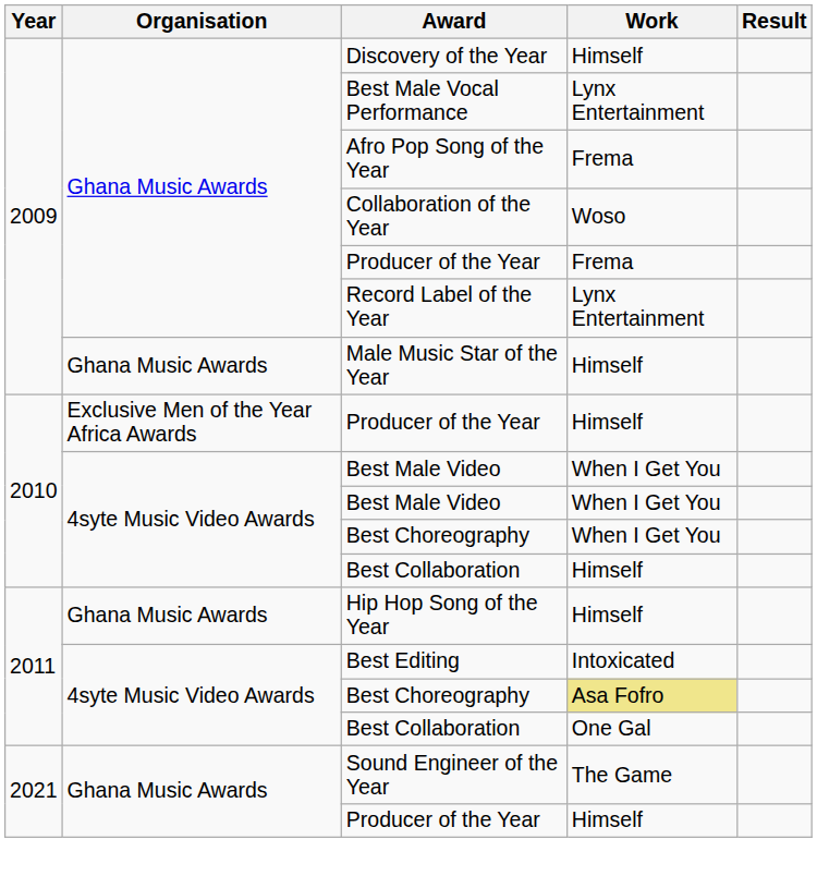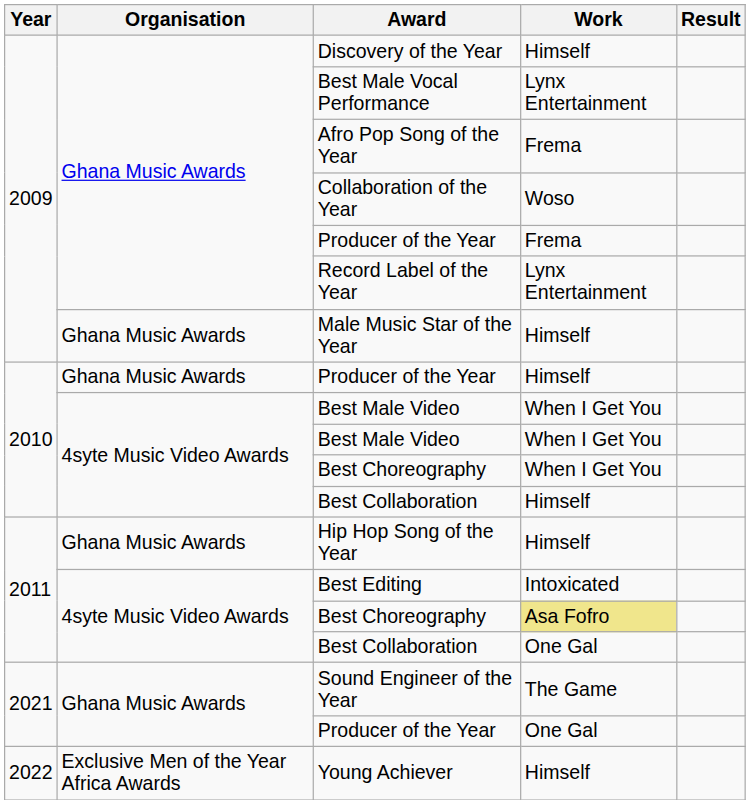2010 / Producer of the Year | Organisation: Exclusive Men of the Year Africa Awards -> Ghana Music Awards
2021 / Producer of the Year | Work: Himself -> One Gal
+ row: 2022 | Exclusive Men of the Year Africa Awards | Young Achiever | Himself
